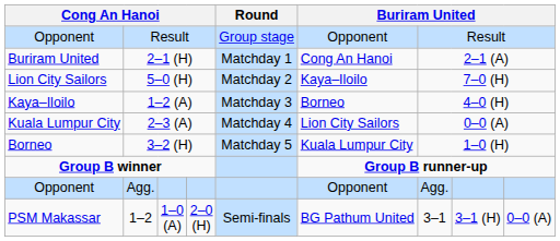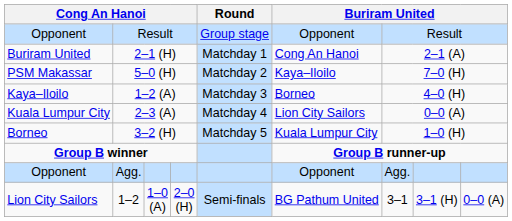5–0 (H) | column 1: Lion City Sailors -> PSM Makassar
1–2 | column 1: PSM Makassar -> Lion City Sailors
